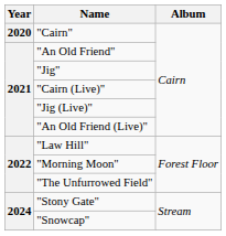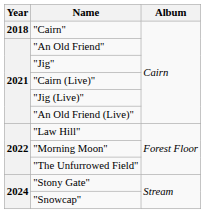"Cairn" | Year: 2020 -> 2018
